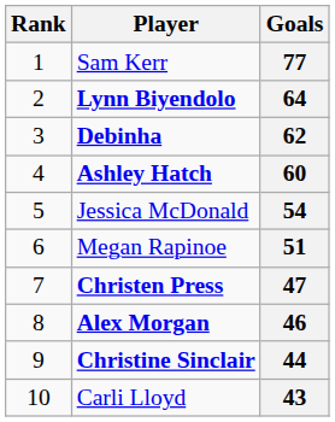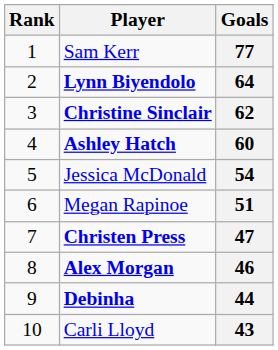62 | Player: Debinha -> Christine Sinclair
44 | Player: Christine Sinclair -> Debinha
